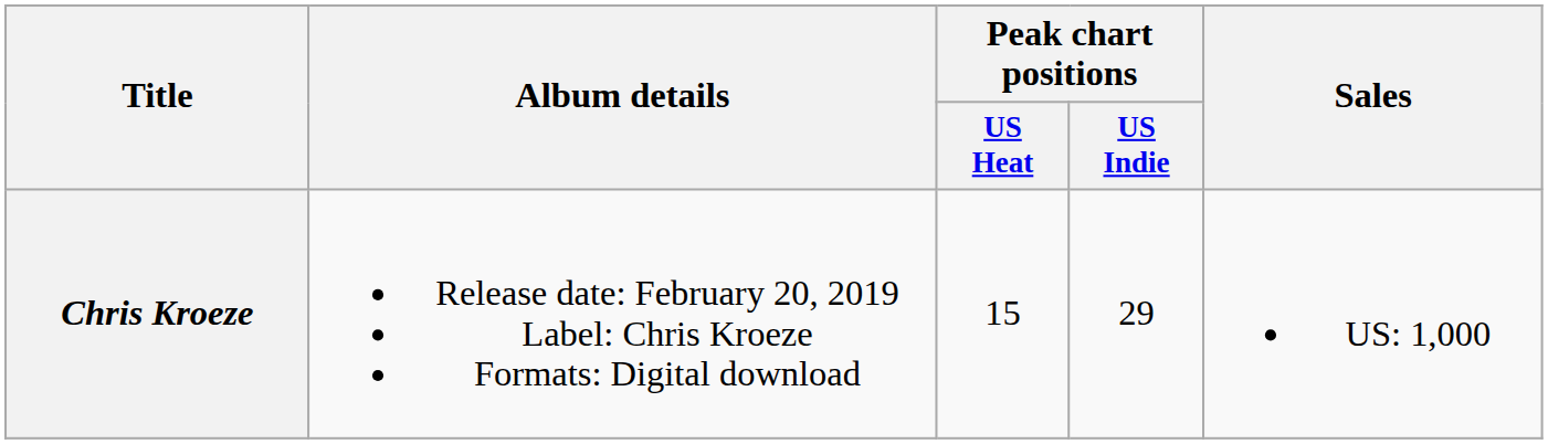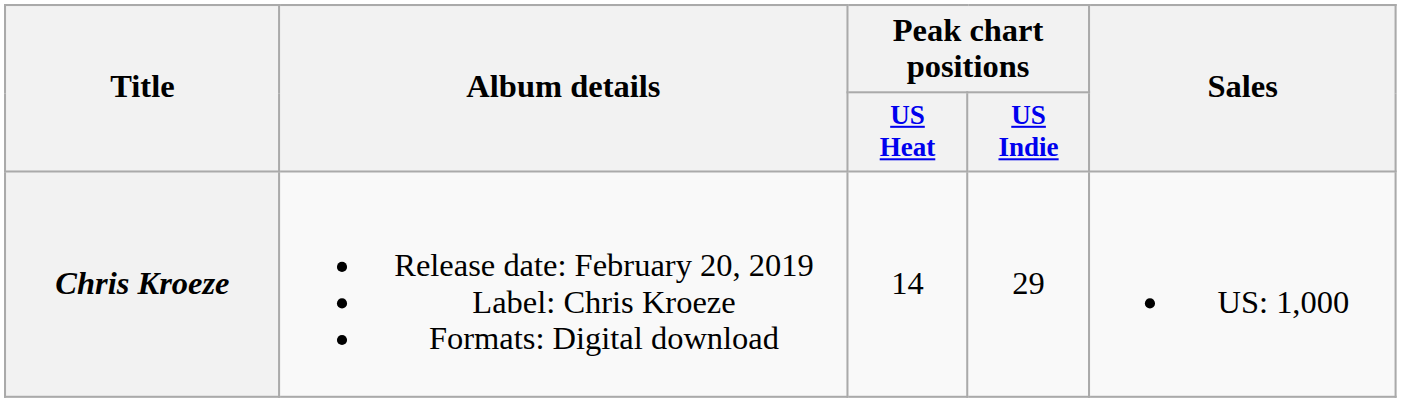Chris Kroeze | Peak chart positions / US Heat: 15 -> 14
